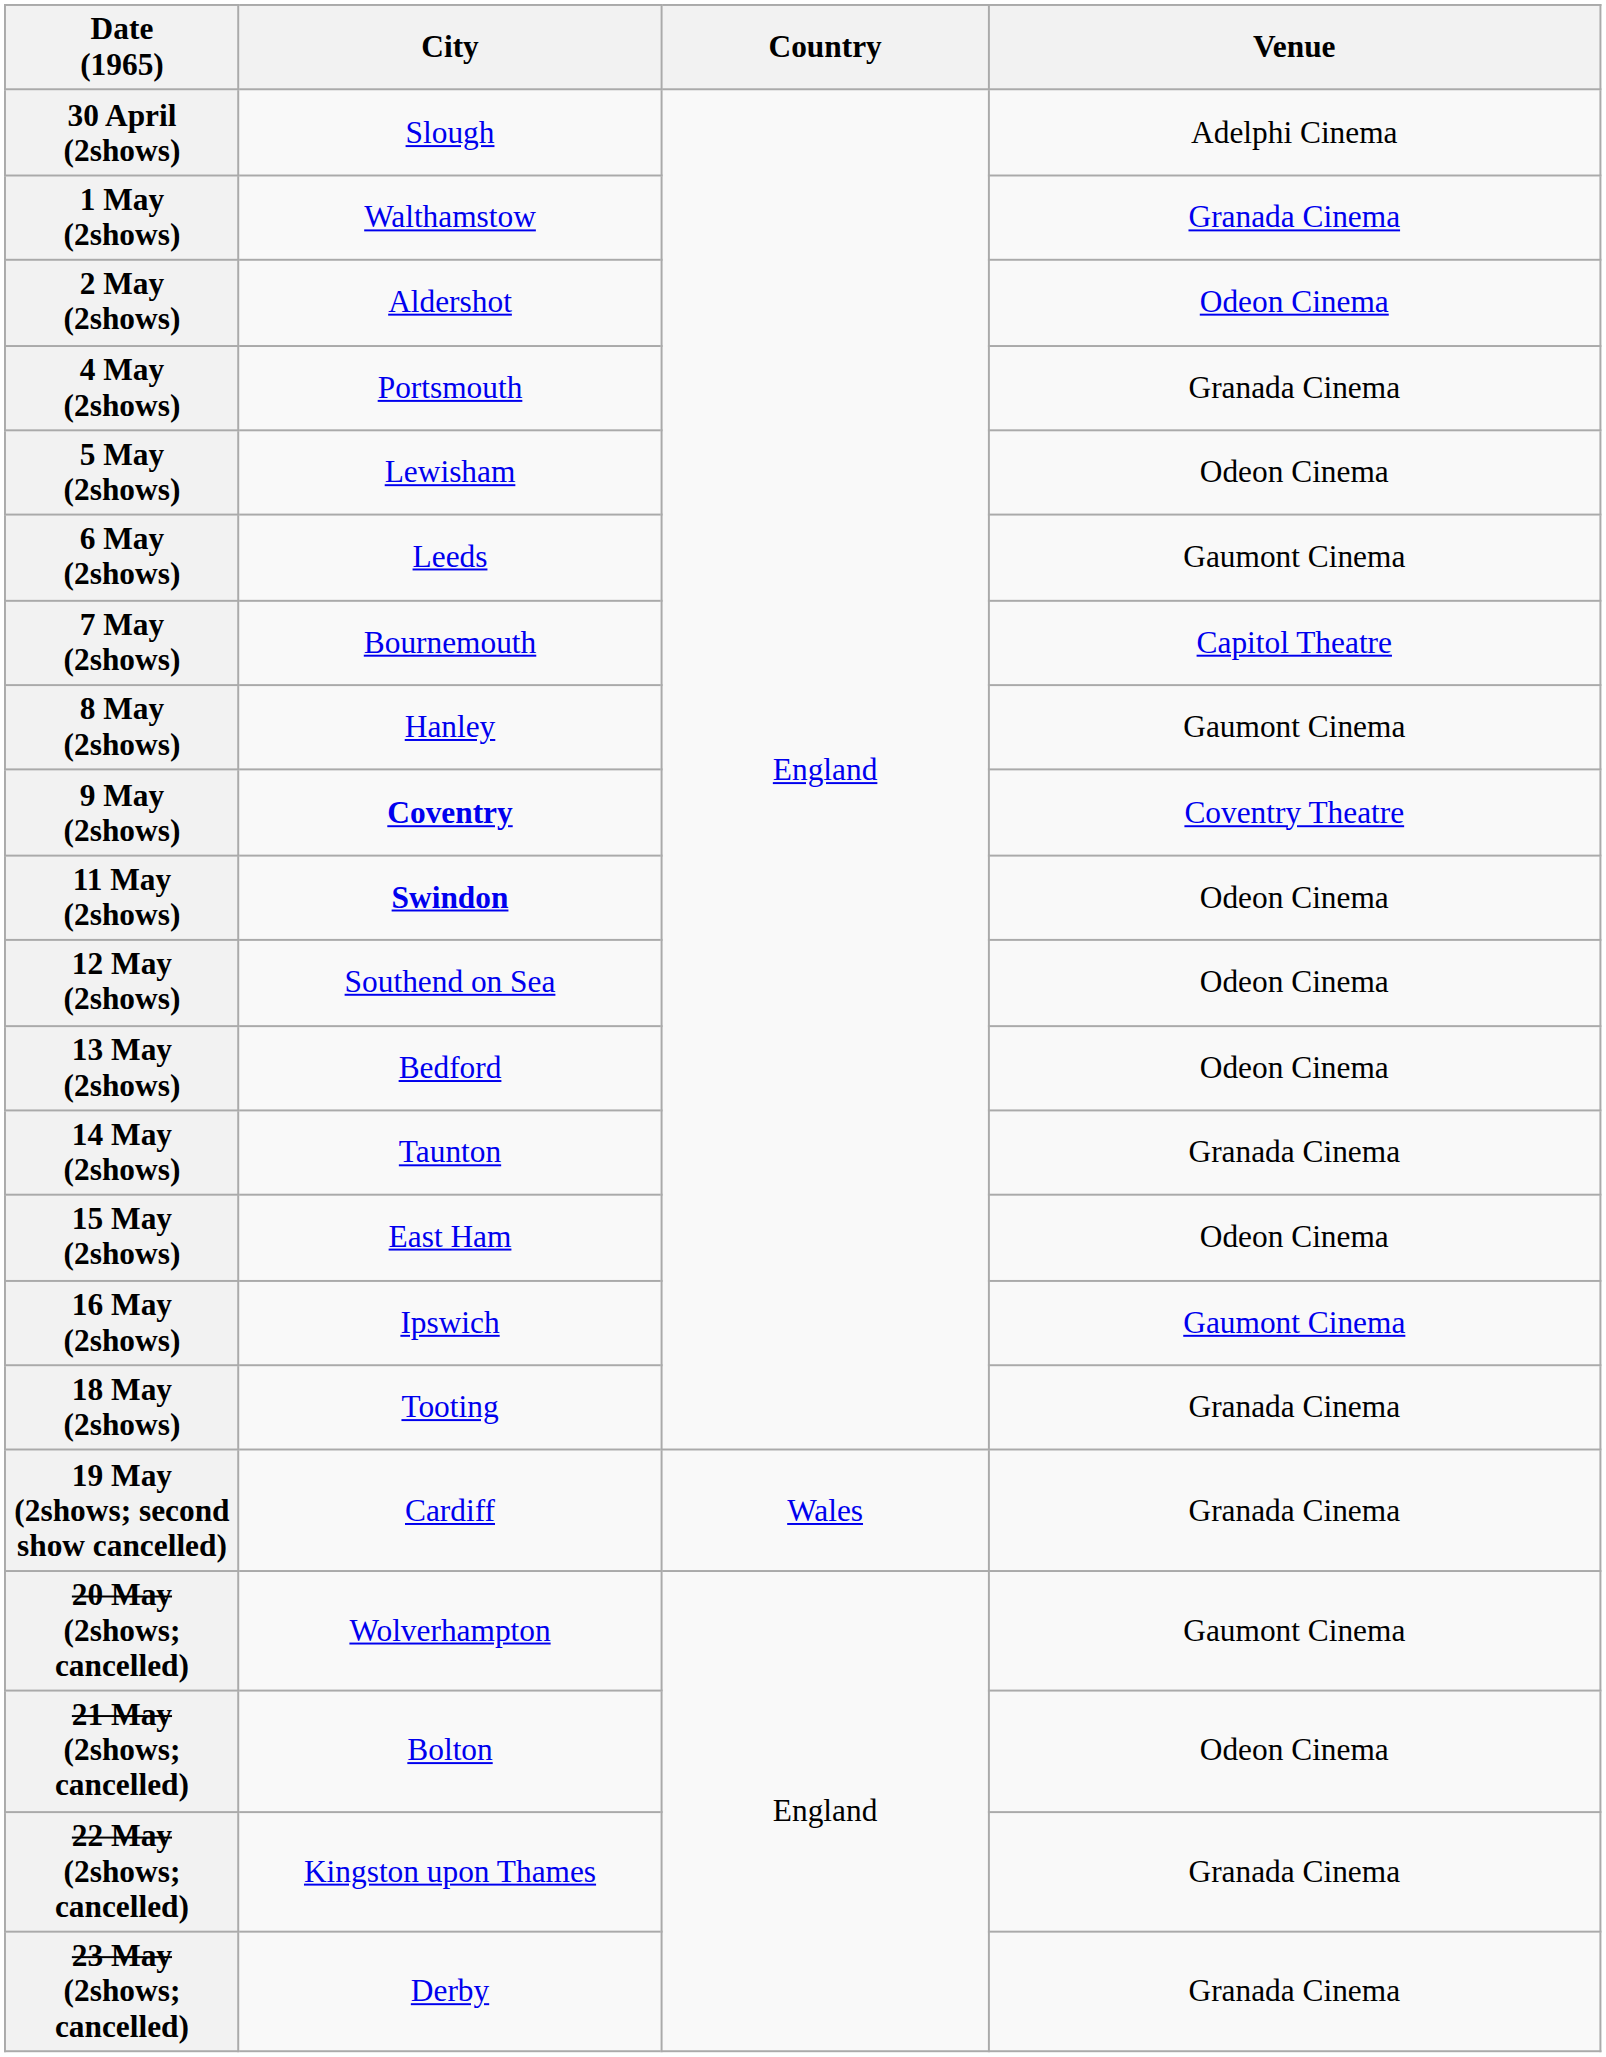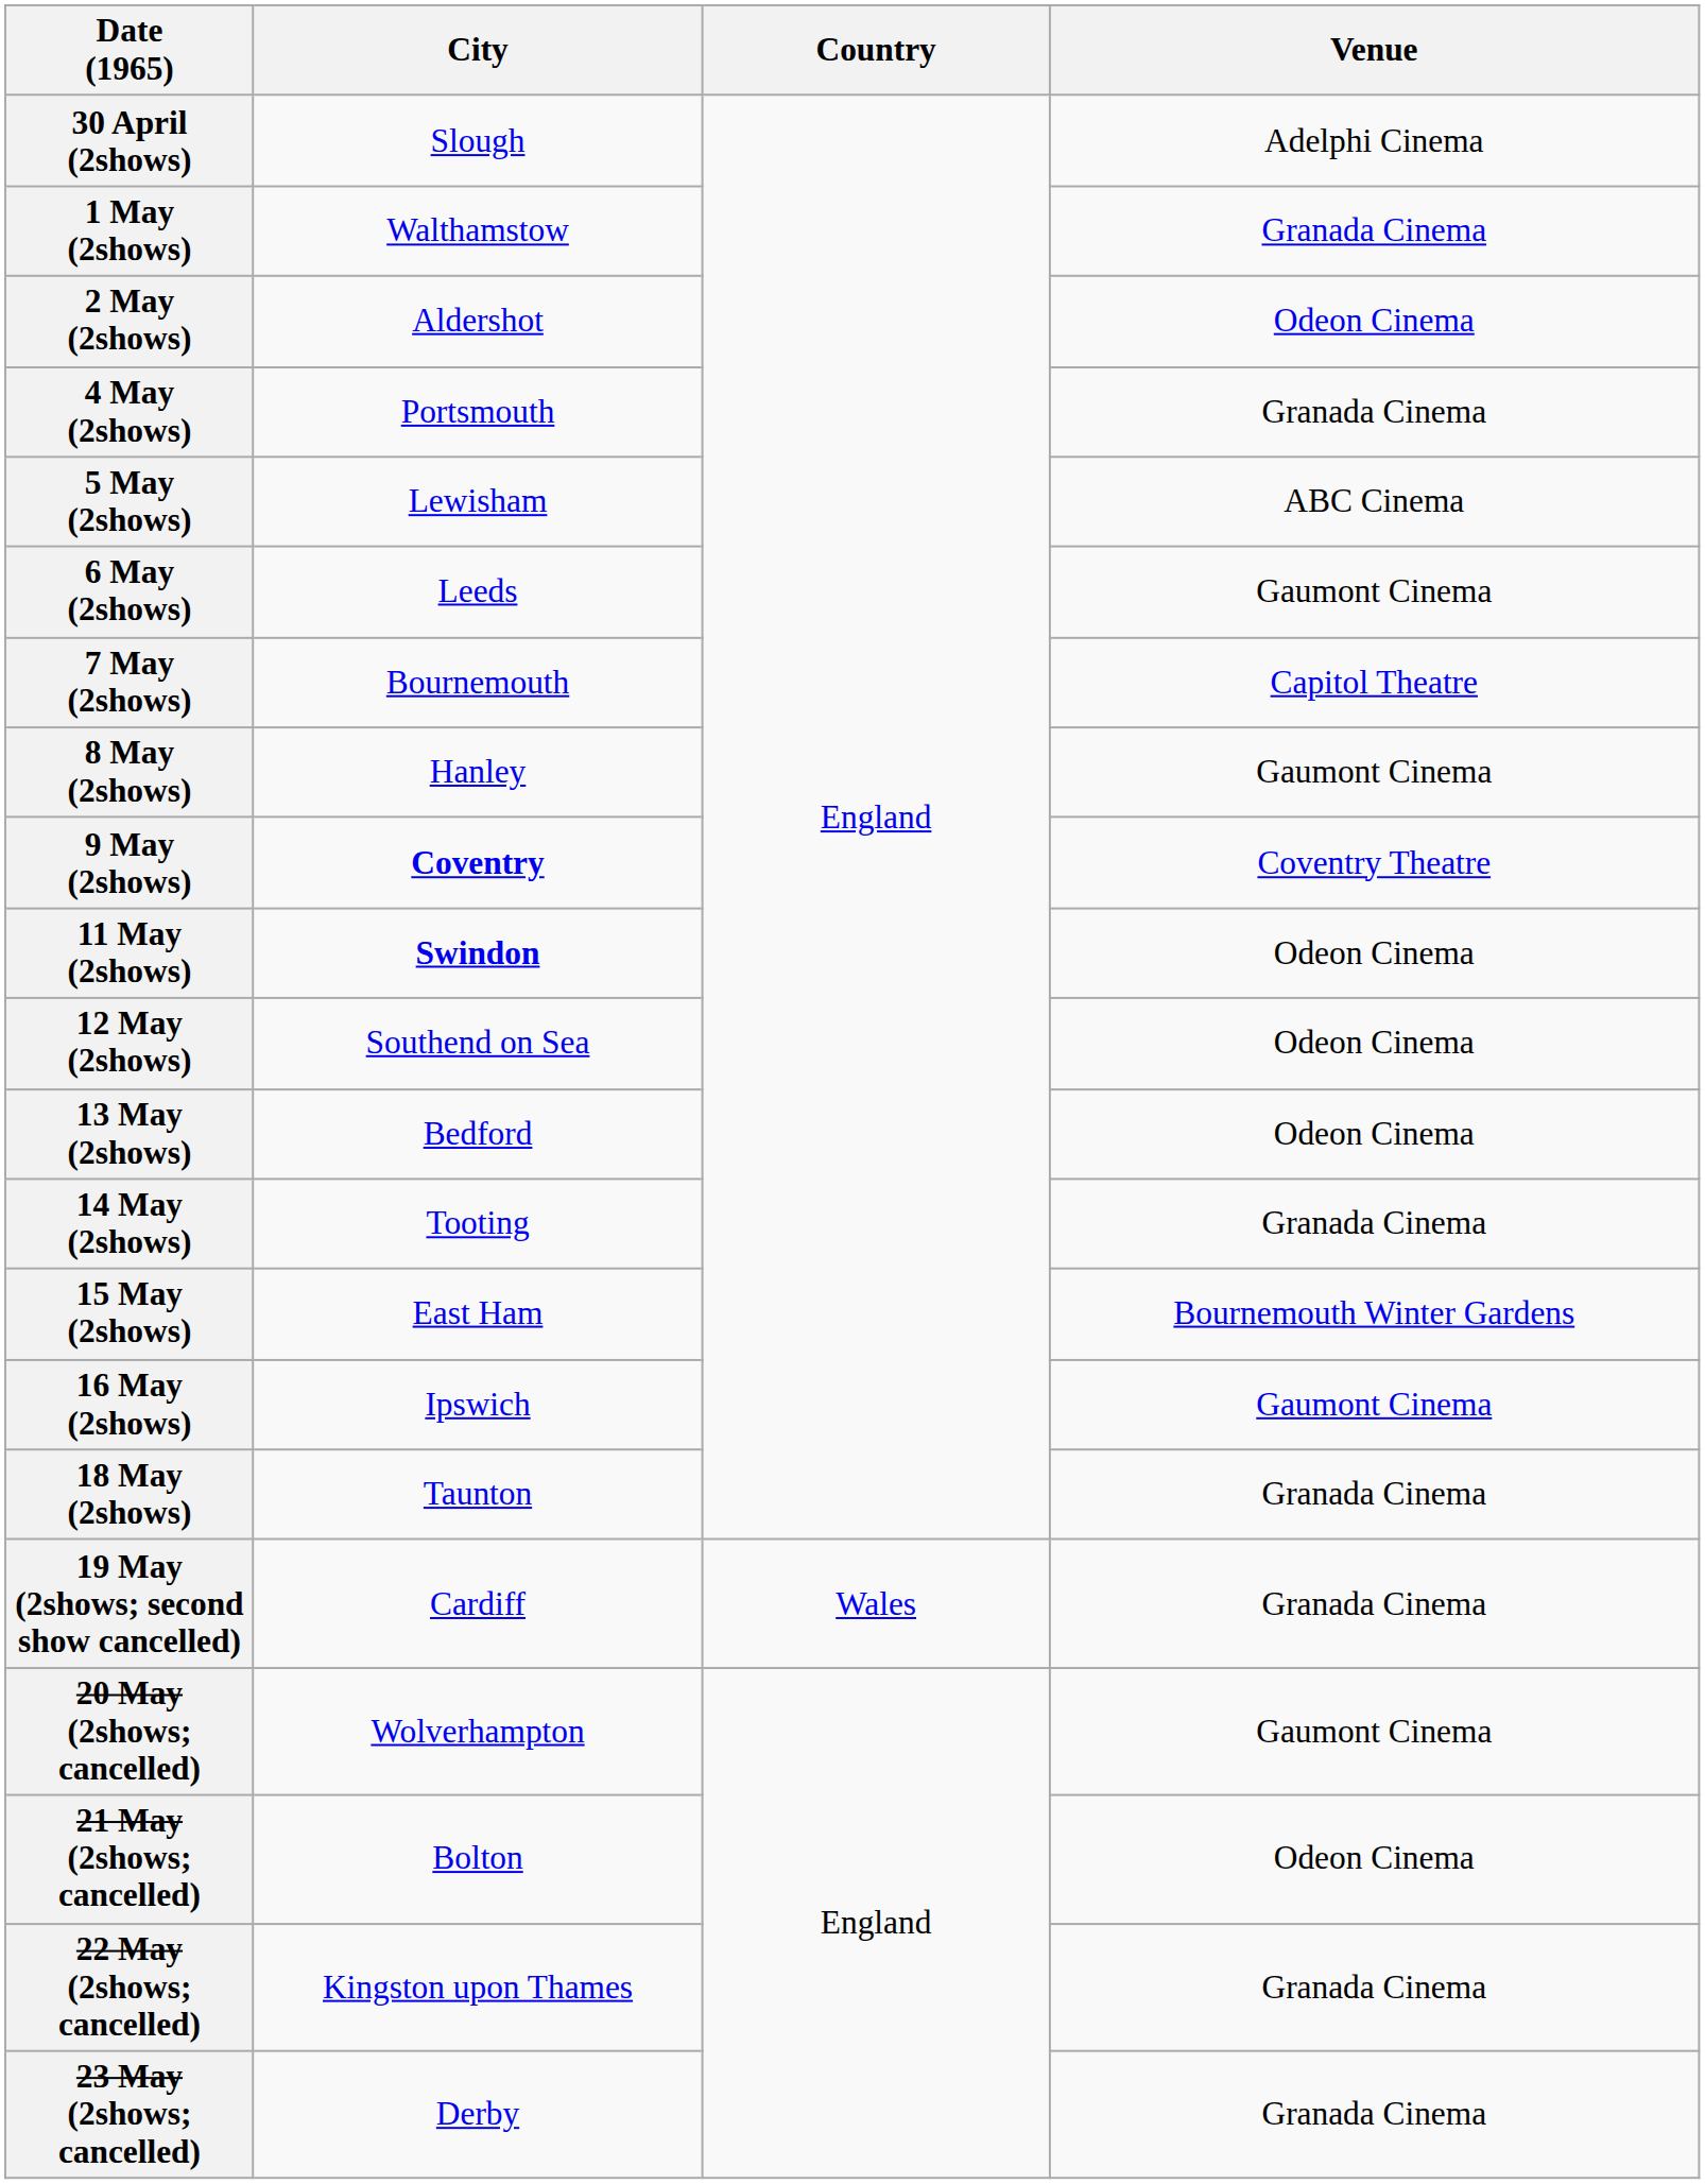5 May (2shows) | Venue: Odeon Cinema -> ABC Cinema
14 May (2shows) | City: Taunton -> Tooting
15 May (2shows) | Venue: Odeon Cinema -> Bournemouth Winter Gardens
18 May (2shows) | City: Tooting -> Taunton
